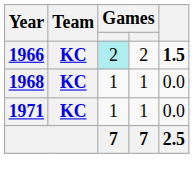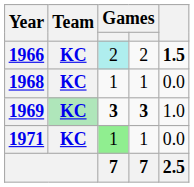+ row: 1969 | KC | 3 | 3 | 1.0
1971 | column 3: no background -> lightgreen background
